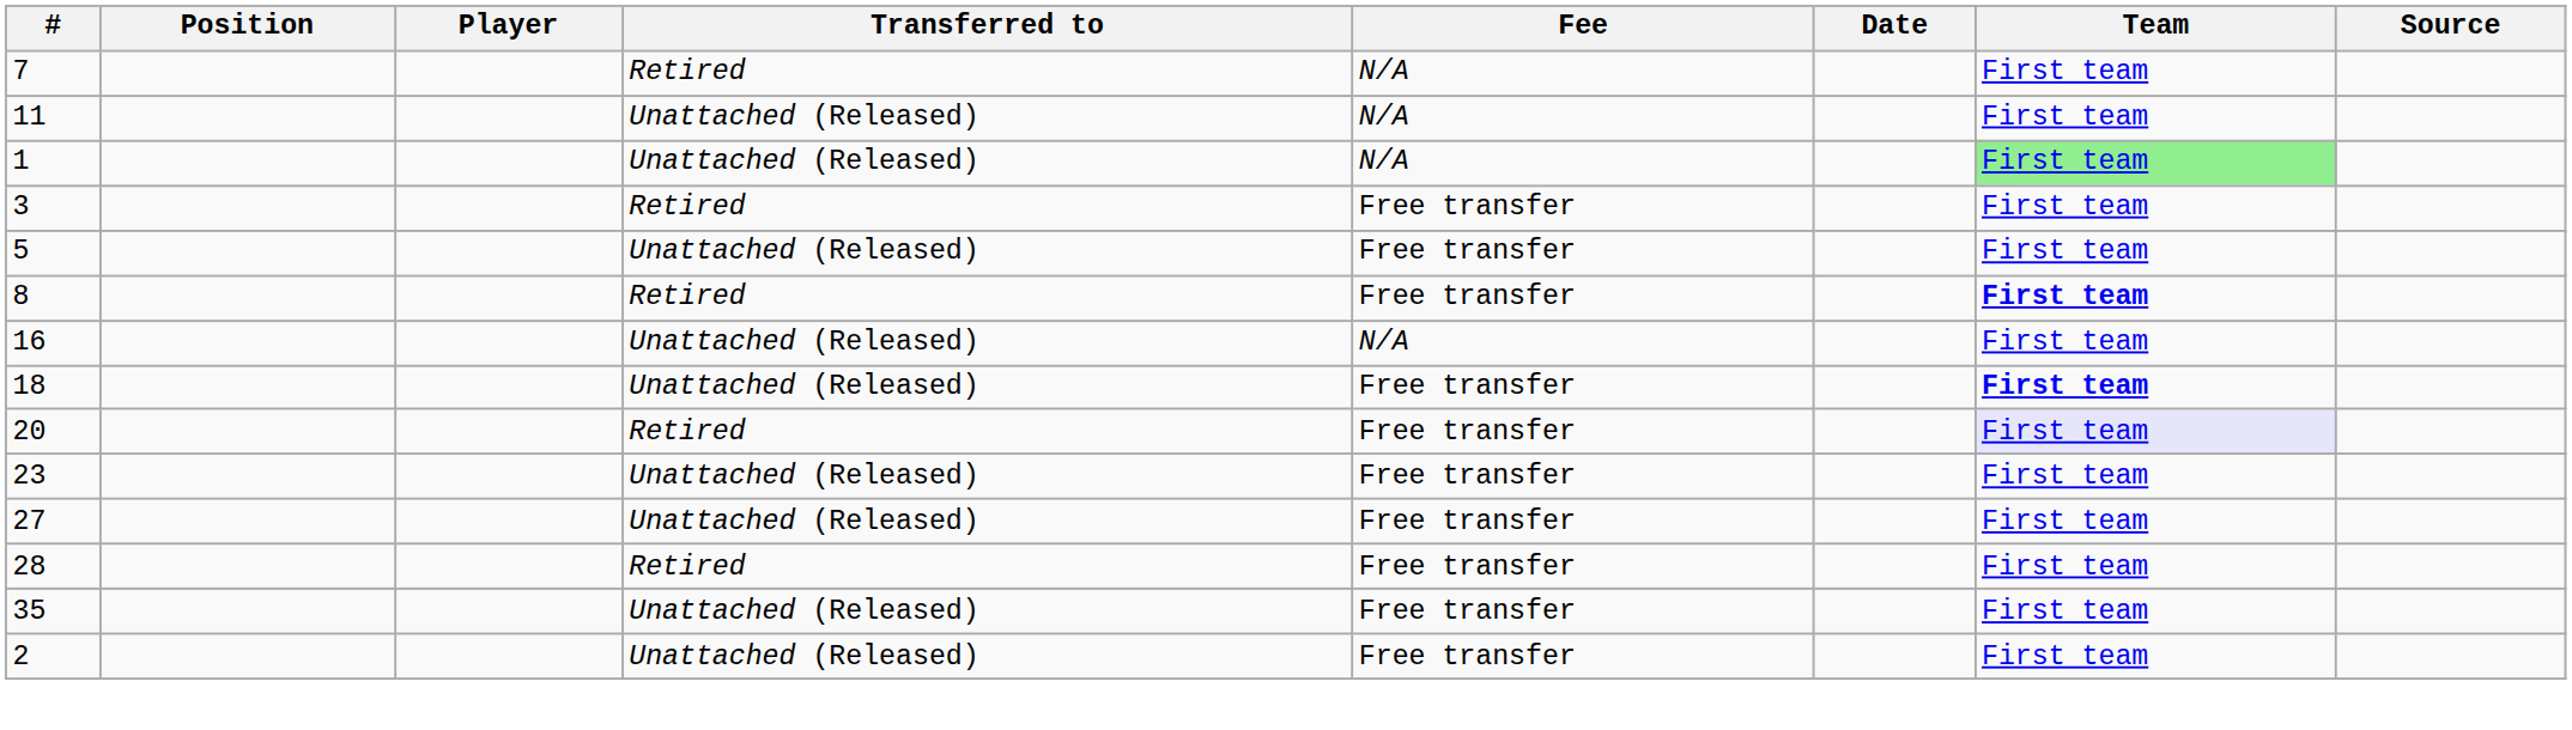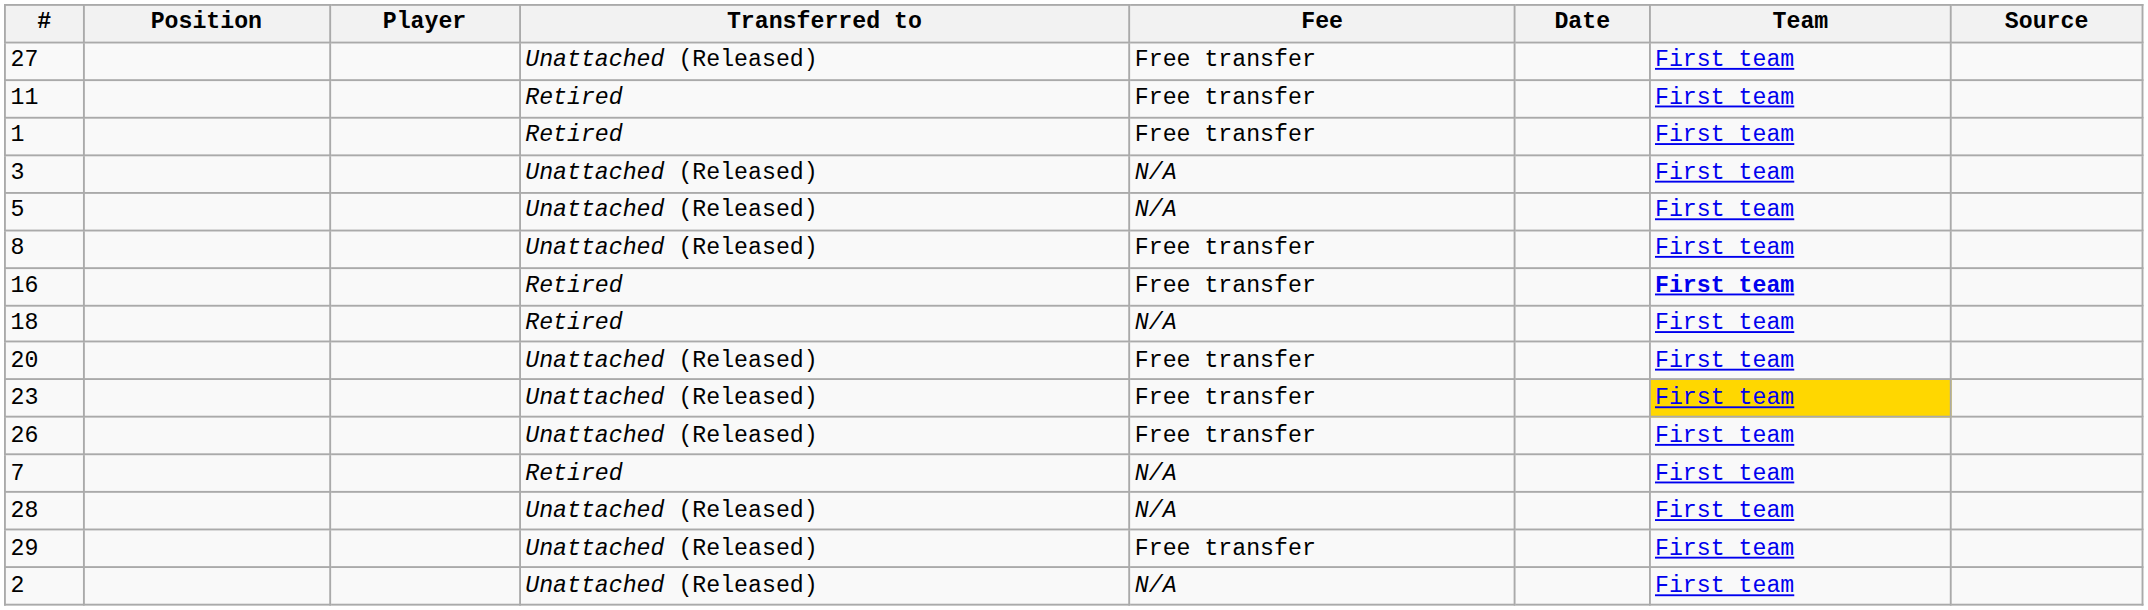rows swapped: 7 <-> 27
11 | Transferred to: Unattached (Released) -> Retired
11 | Fee: N/A -> Free transfer
1 | Transferred to: Unattached (Released) -> Retired
1 | Fee: N/A -> Free transfer
1 | Team: lightgreen background -> no background
3 | Transferred to: Retired -> Unattached (Released)
3 | Fee: Free transfer -> N/A
5 | Fee: Free transfer -> N/A
8 | Transferred to: Retired -> Unattached (Released)
8 | Team: bold -> normal
16 | Transferred to: Unattached (Released) -> Retired
16 | Fee: N/A -> Free transfer
16 | Team: normal -> bold
18 | Transferred to: Unattached (Released) -> Retired
18 | Fee: Free transfer -> N/A
18 | Team: bold -> normal
20 | Transferred to: Retired -> Unattached (Released)
20 | Team: lavender background -> no background
23 | Team: no background -> gold background
+ row: 26 | Unattached (Released) | Free transfer | First team
28 | Transferred to: Retired -> Unattached (Released)
28 | Fee: Free transfer -> N/A
+ row: 29 | Unattached (Released) | Free transfer | First team
- row: 35 | Unattached (Released) | Free transfer | First team
2 | Fee: Free transfer -> N/A
